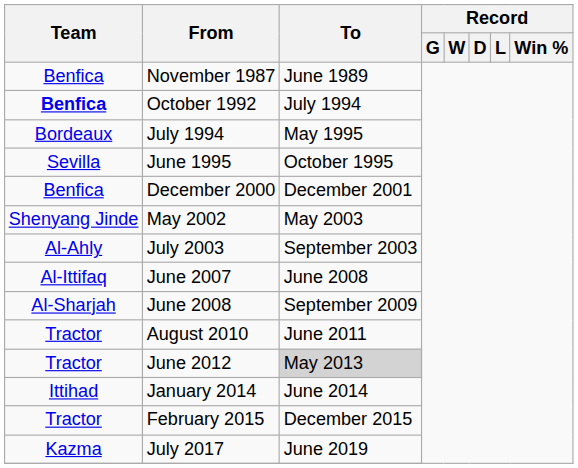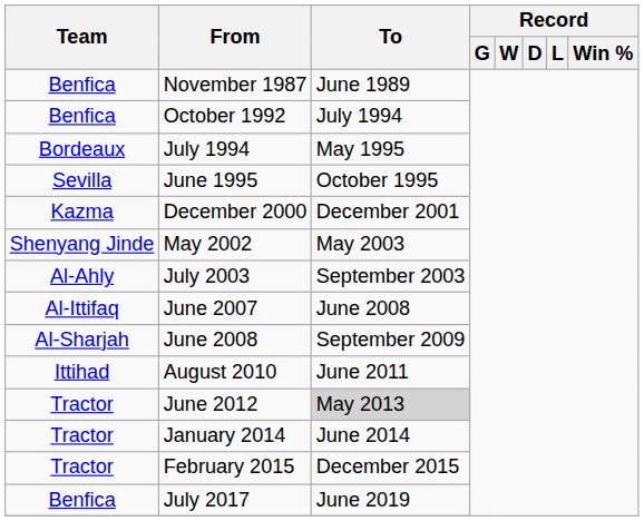October 1992 | Team: bold -> normal
December 2000 | Team: Benfica -> Kazma
August 2010 | Team: Tractor -> Ittihad
January 2014 | Team: Ittihad -> Tractor
July 2017 | Team: Kazma -> Benfica
